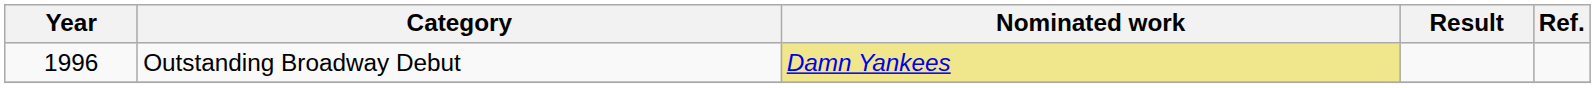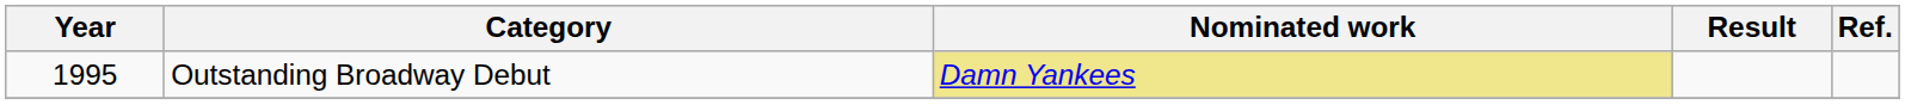Outstanding Broadway Debut | Year: 1996 -> 1995
